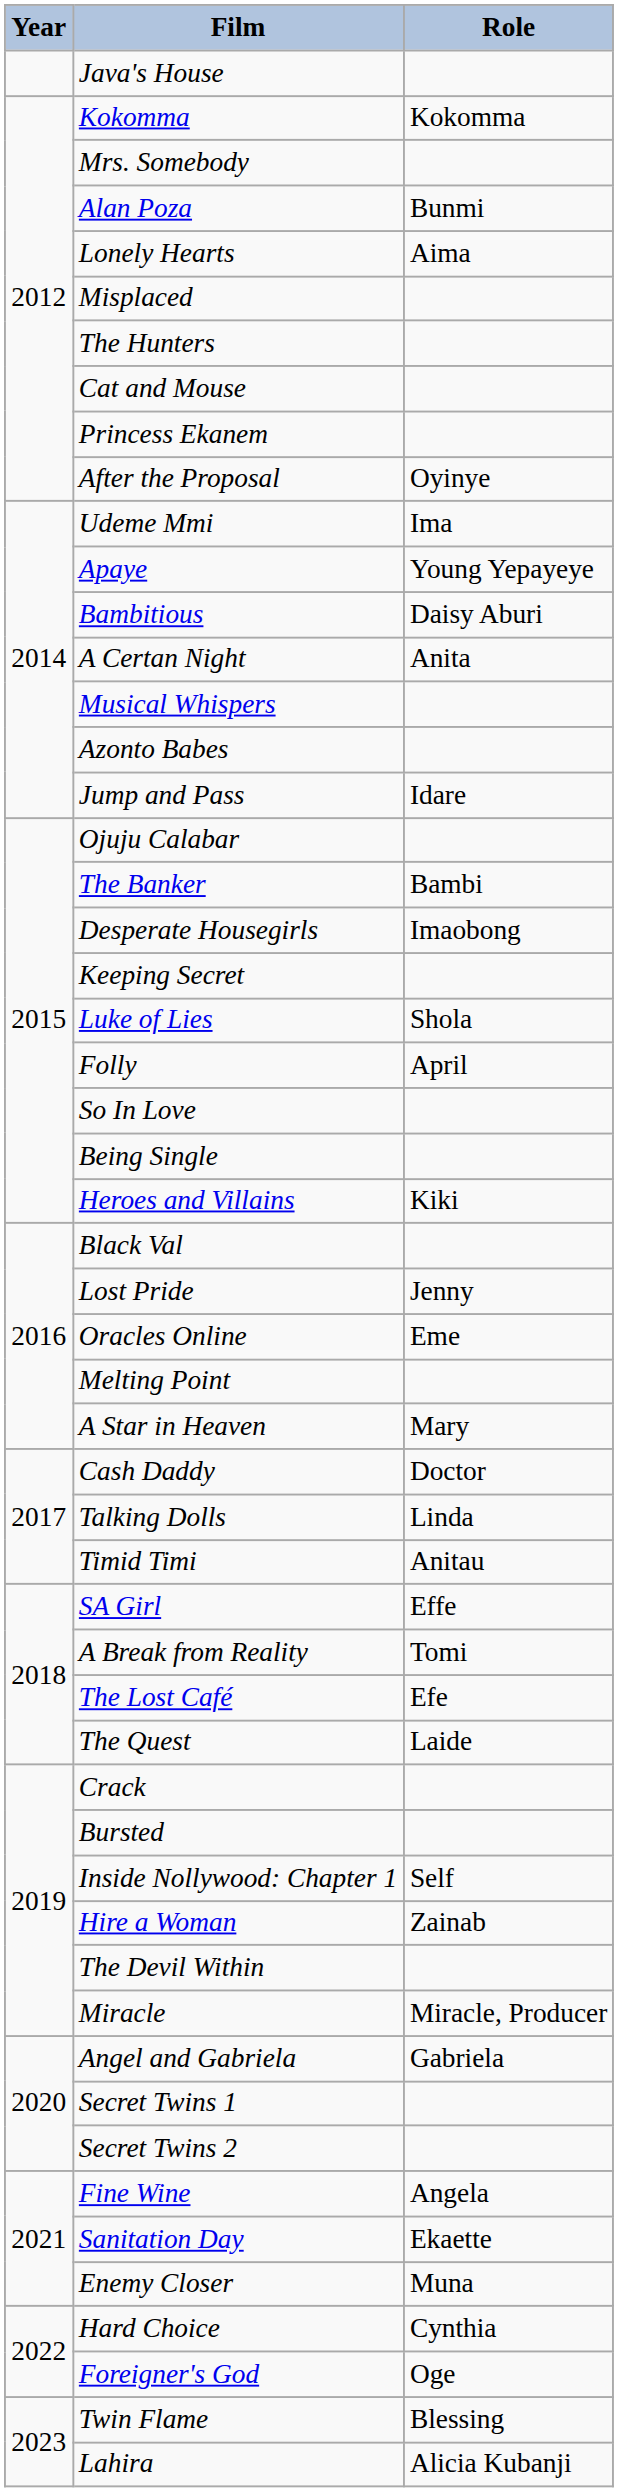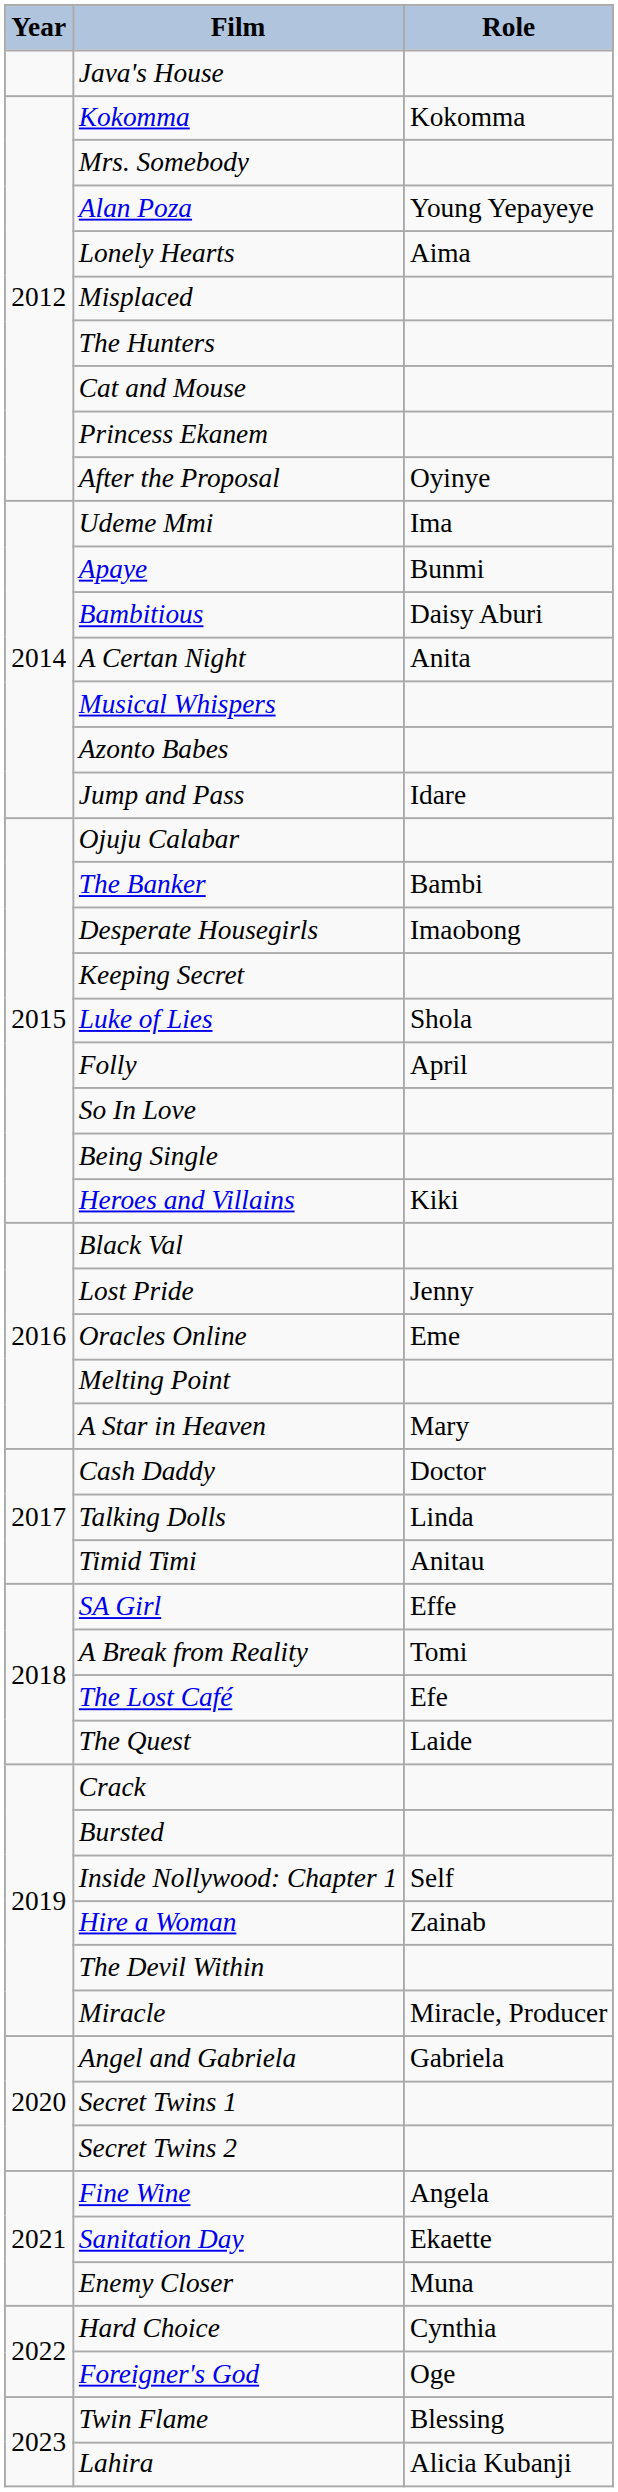Alan Poza | Role: Bunmi -> Young Yepayeye
Apaye | Role: Young Yepayeye -> Bunmi
